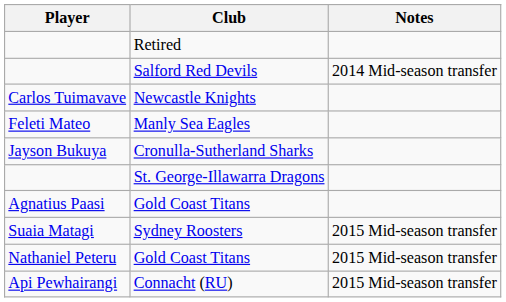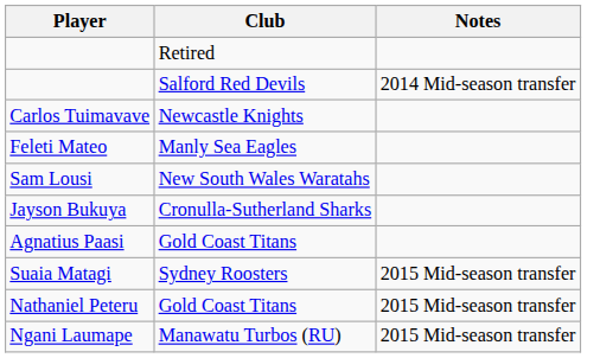+ row: Sam Lousi | New South Wales Waratahs
- row: St. George-Illawarra Dragons
- row: Api Pewhairangi | Connacht (RU) | 2015 Mid-season transfer
+ row: Ngani Laumape | Manawatu Turbos (RU) | 2015 Mid-season transfer
